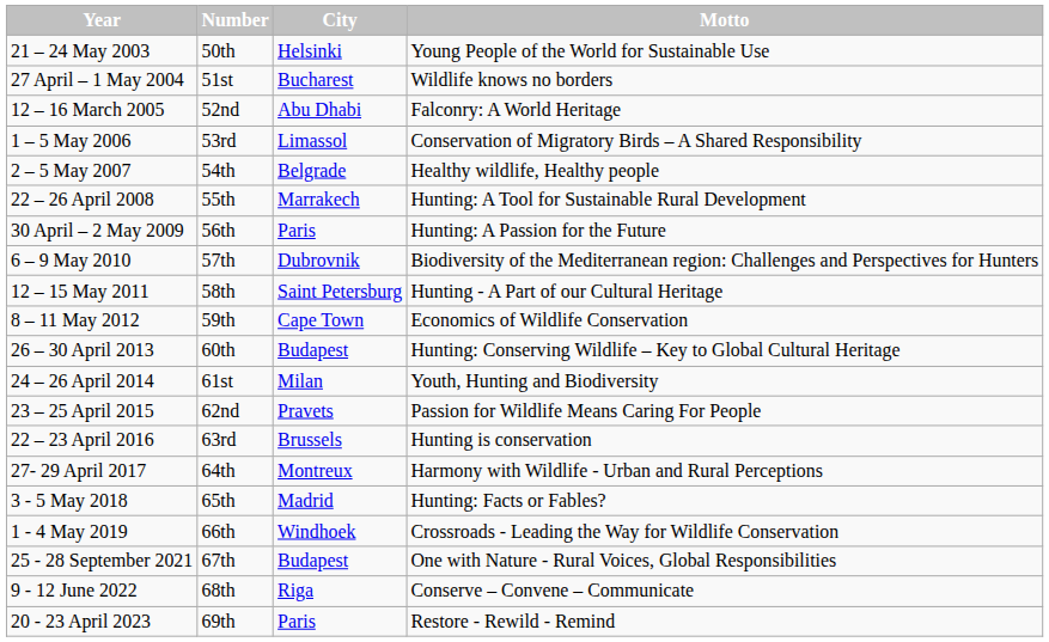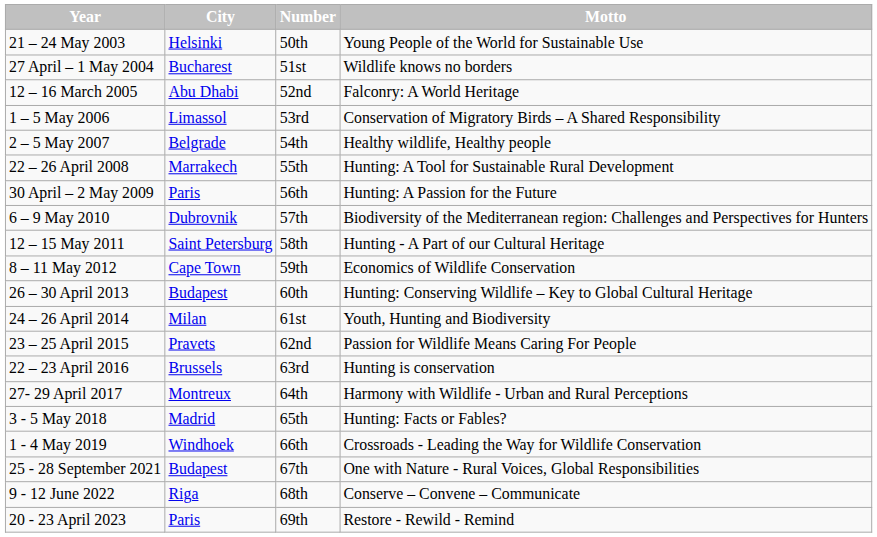columns swapped: City <-> Number
